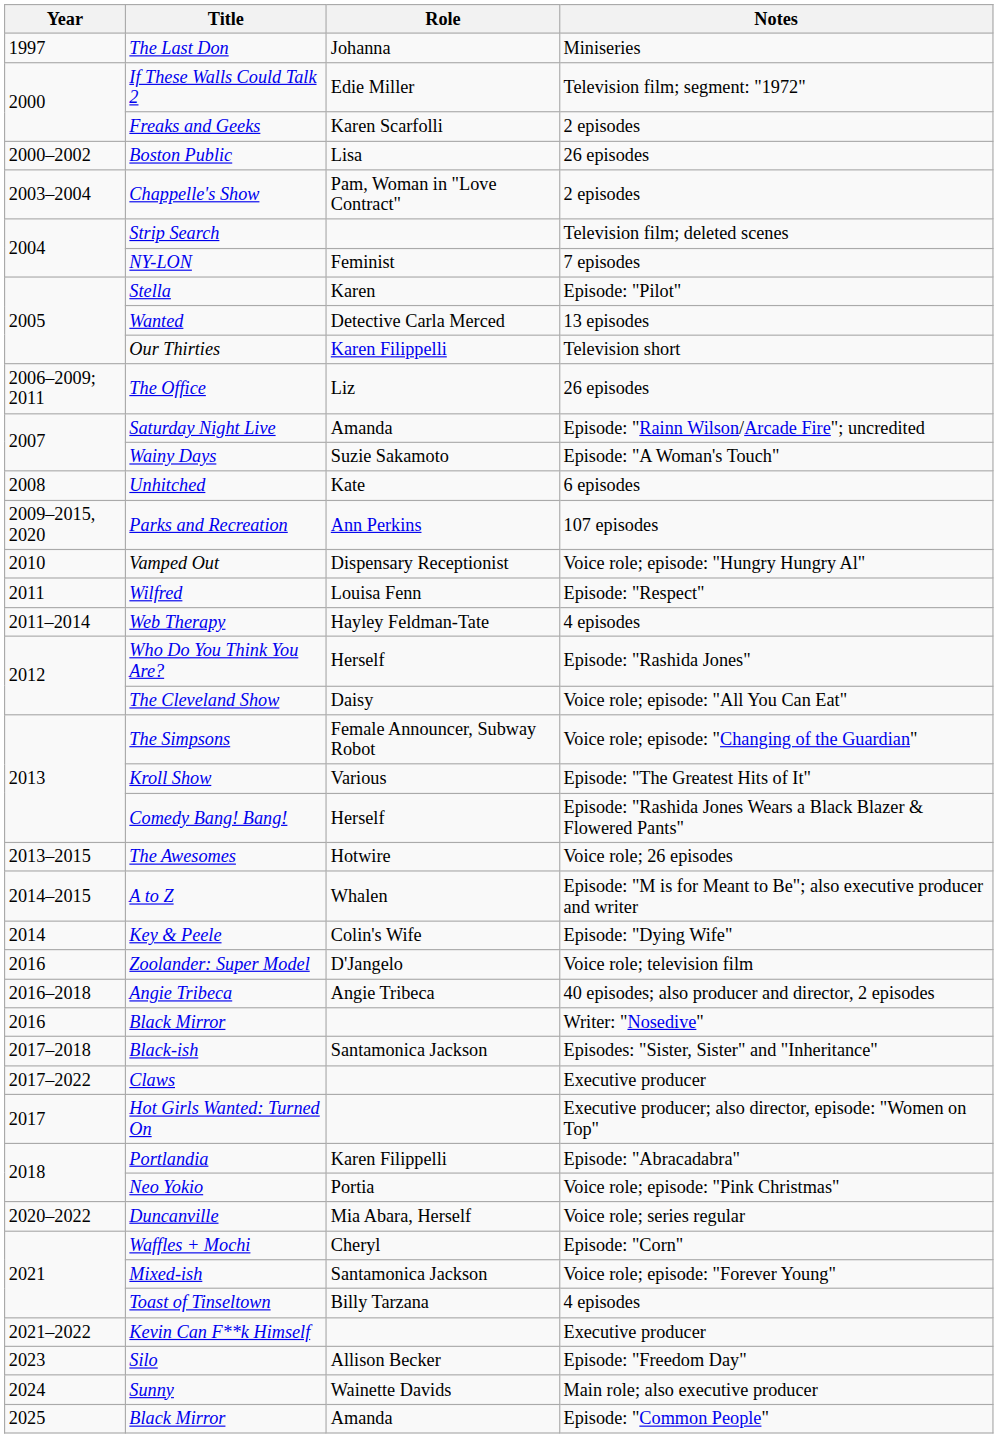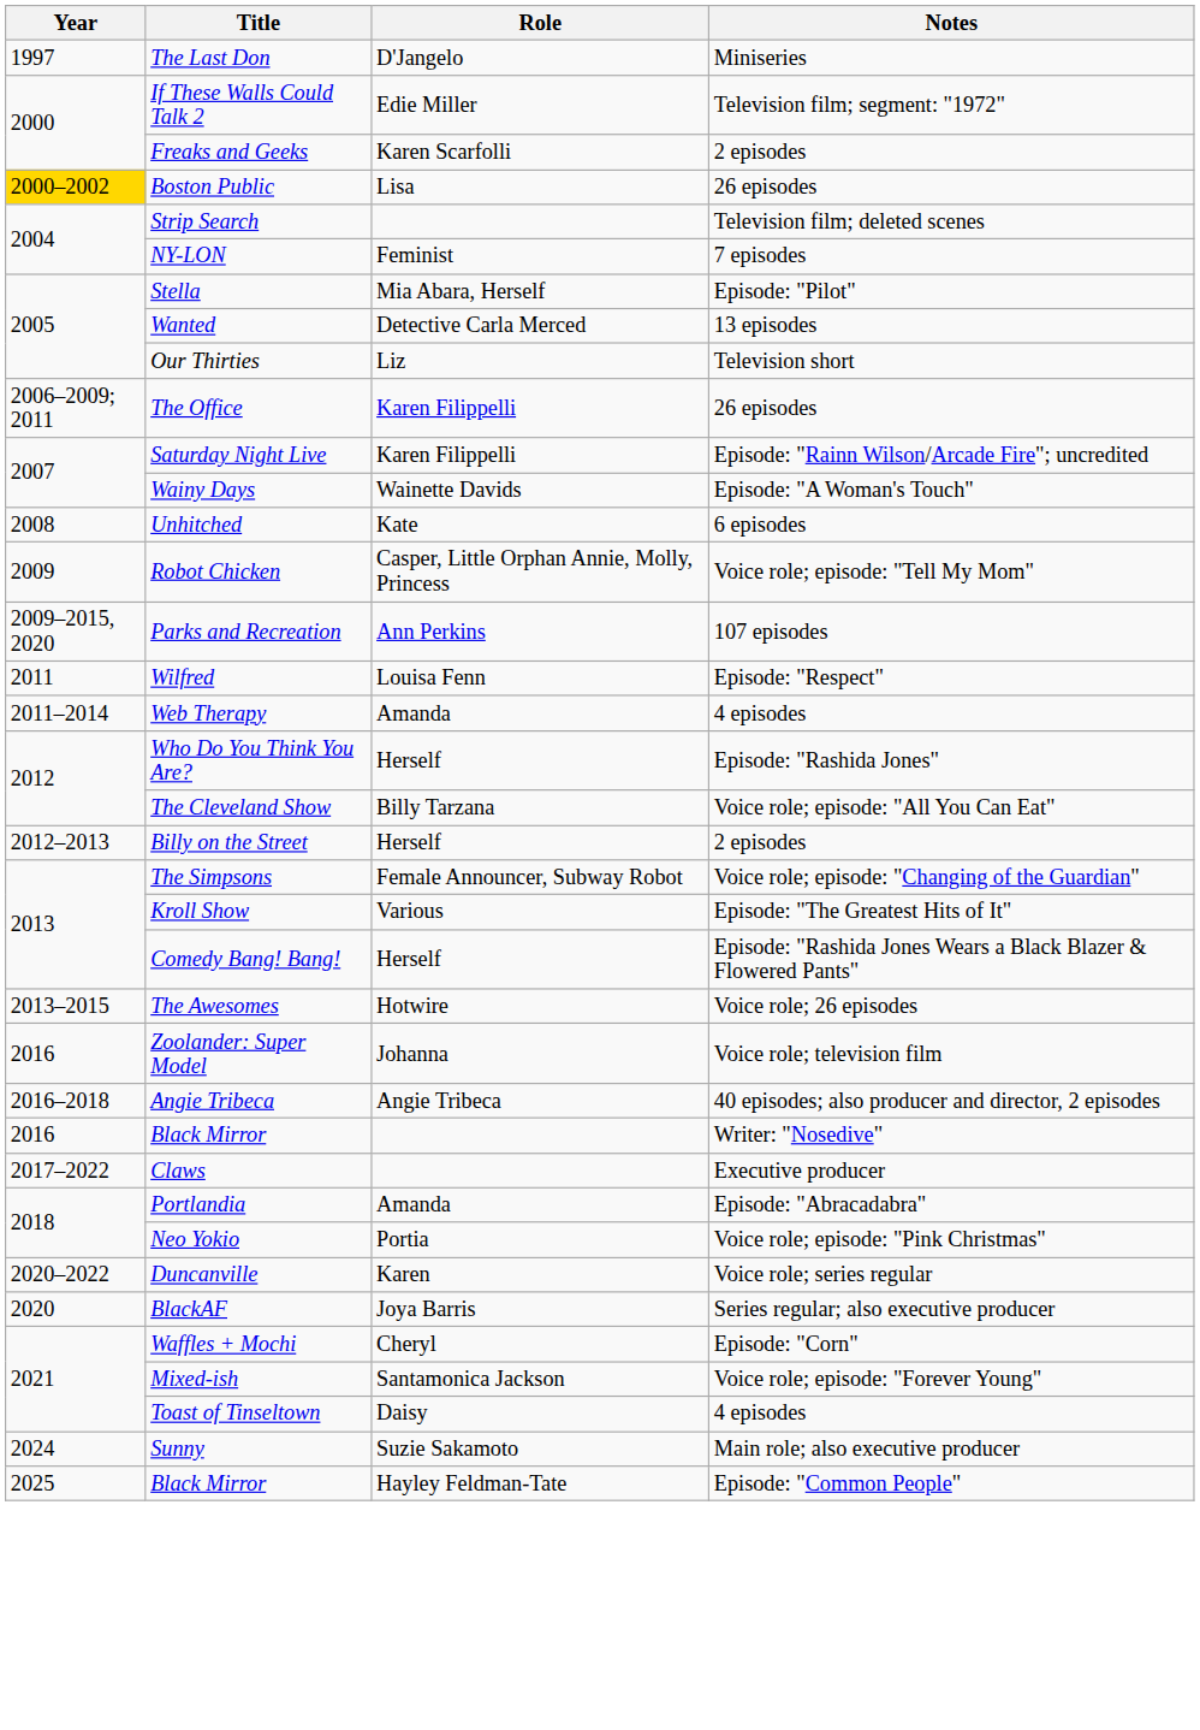The Last Don | Role: Johanna -> D'Jangelo
Boston Public | Year: no background -> gold background
- row: 2003–2004 | Chappelle's Show | Pam, Woman in "Love Contract" | 2 episodes
Stella | Role: Karen -> Mia Abara, Herself
Our Thirties | Role: Karen Filippelli -> Liz
The Office | Role: Liz -> Karen Filippelli
Saturday Night Live | Role: Amanda -> Karen Filippelli
Wainy Days | Role: Suzie Sakamoto -> Wainette Davids
+ row: 2009 | Robot Chicken | Casper, Little Orphan Annie, Molly, Princess | Voice role; episode: "Tell My Mom"
- row: 2010 | Vamped Out | Dispensary Receptionist | Voice role; episode: "Hungry Hungry Al"
Web Therapy | Role: Hayley Feldman-Tate -> Amanda
The Cleveland Show | Role: Daisy -> Billy Tarzana
+ row: 2012–2013 | Billy on the Street | Herself | 2 episodes
- row: 2014–2015 | A to Z | Whalen | Episode: "M is for Meant to Be"; also executive producer and writer
- row: 2014 | Key & Peele | Colin's Wife | Episode: "Dying Wife"
Zoolander: Super Model | Role: D'Jangelo -> Johanna
- row: 2017–2018 | Black-ish | Santamonica Jackson | Episodes: "Sister, Sister" and "Inheritance"
- row: 2017 | Hot Girls Wanted: Turned On | Executive producer; also director, episode: "Women on Top"
Portlandia | Role: Karen Filippelli -> Amanda
Duncanville | Role: Mia Abara, Herself -> Karen
+ row: 2020 | BlackAF | Joya Barris | Series regular; also executive producer
Toast of Tinseltown | Role: Billy Tarzana -> Daisy
- row: 2021–2022 | Kevin Can F**k Himself | Executive producer
- row: 2023 | Silo | Allison Becker | Episode: "Freedom Day"
Sunny | Role: Wainette Davids -> Suzie Sakamoto
Black Mirror / Episode: "Common People" | Role: Amanda -> Hayley Feldman-Tate
